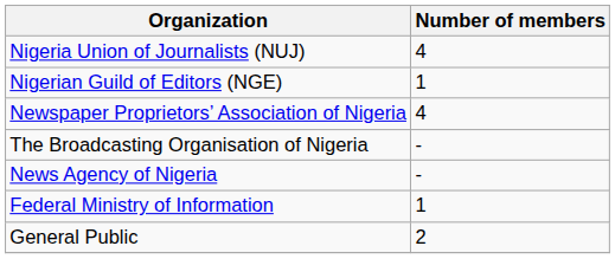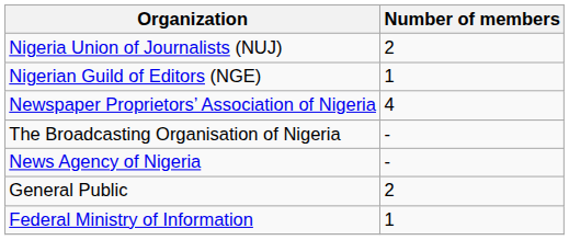Nigeria Union of Journalists (NUJ) | Number of members: 4 -> 2
rows swapped: Federal Ministry of Information <-> General Public
